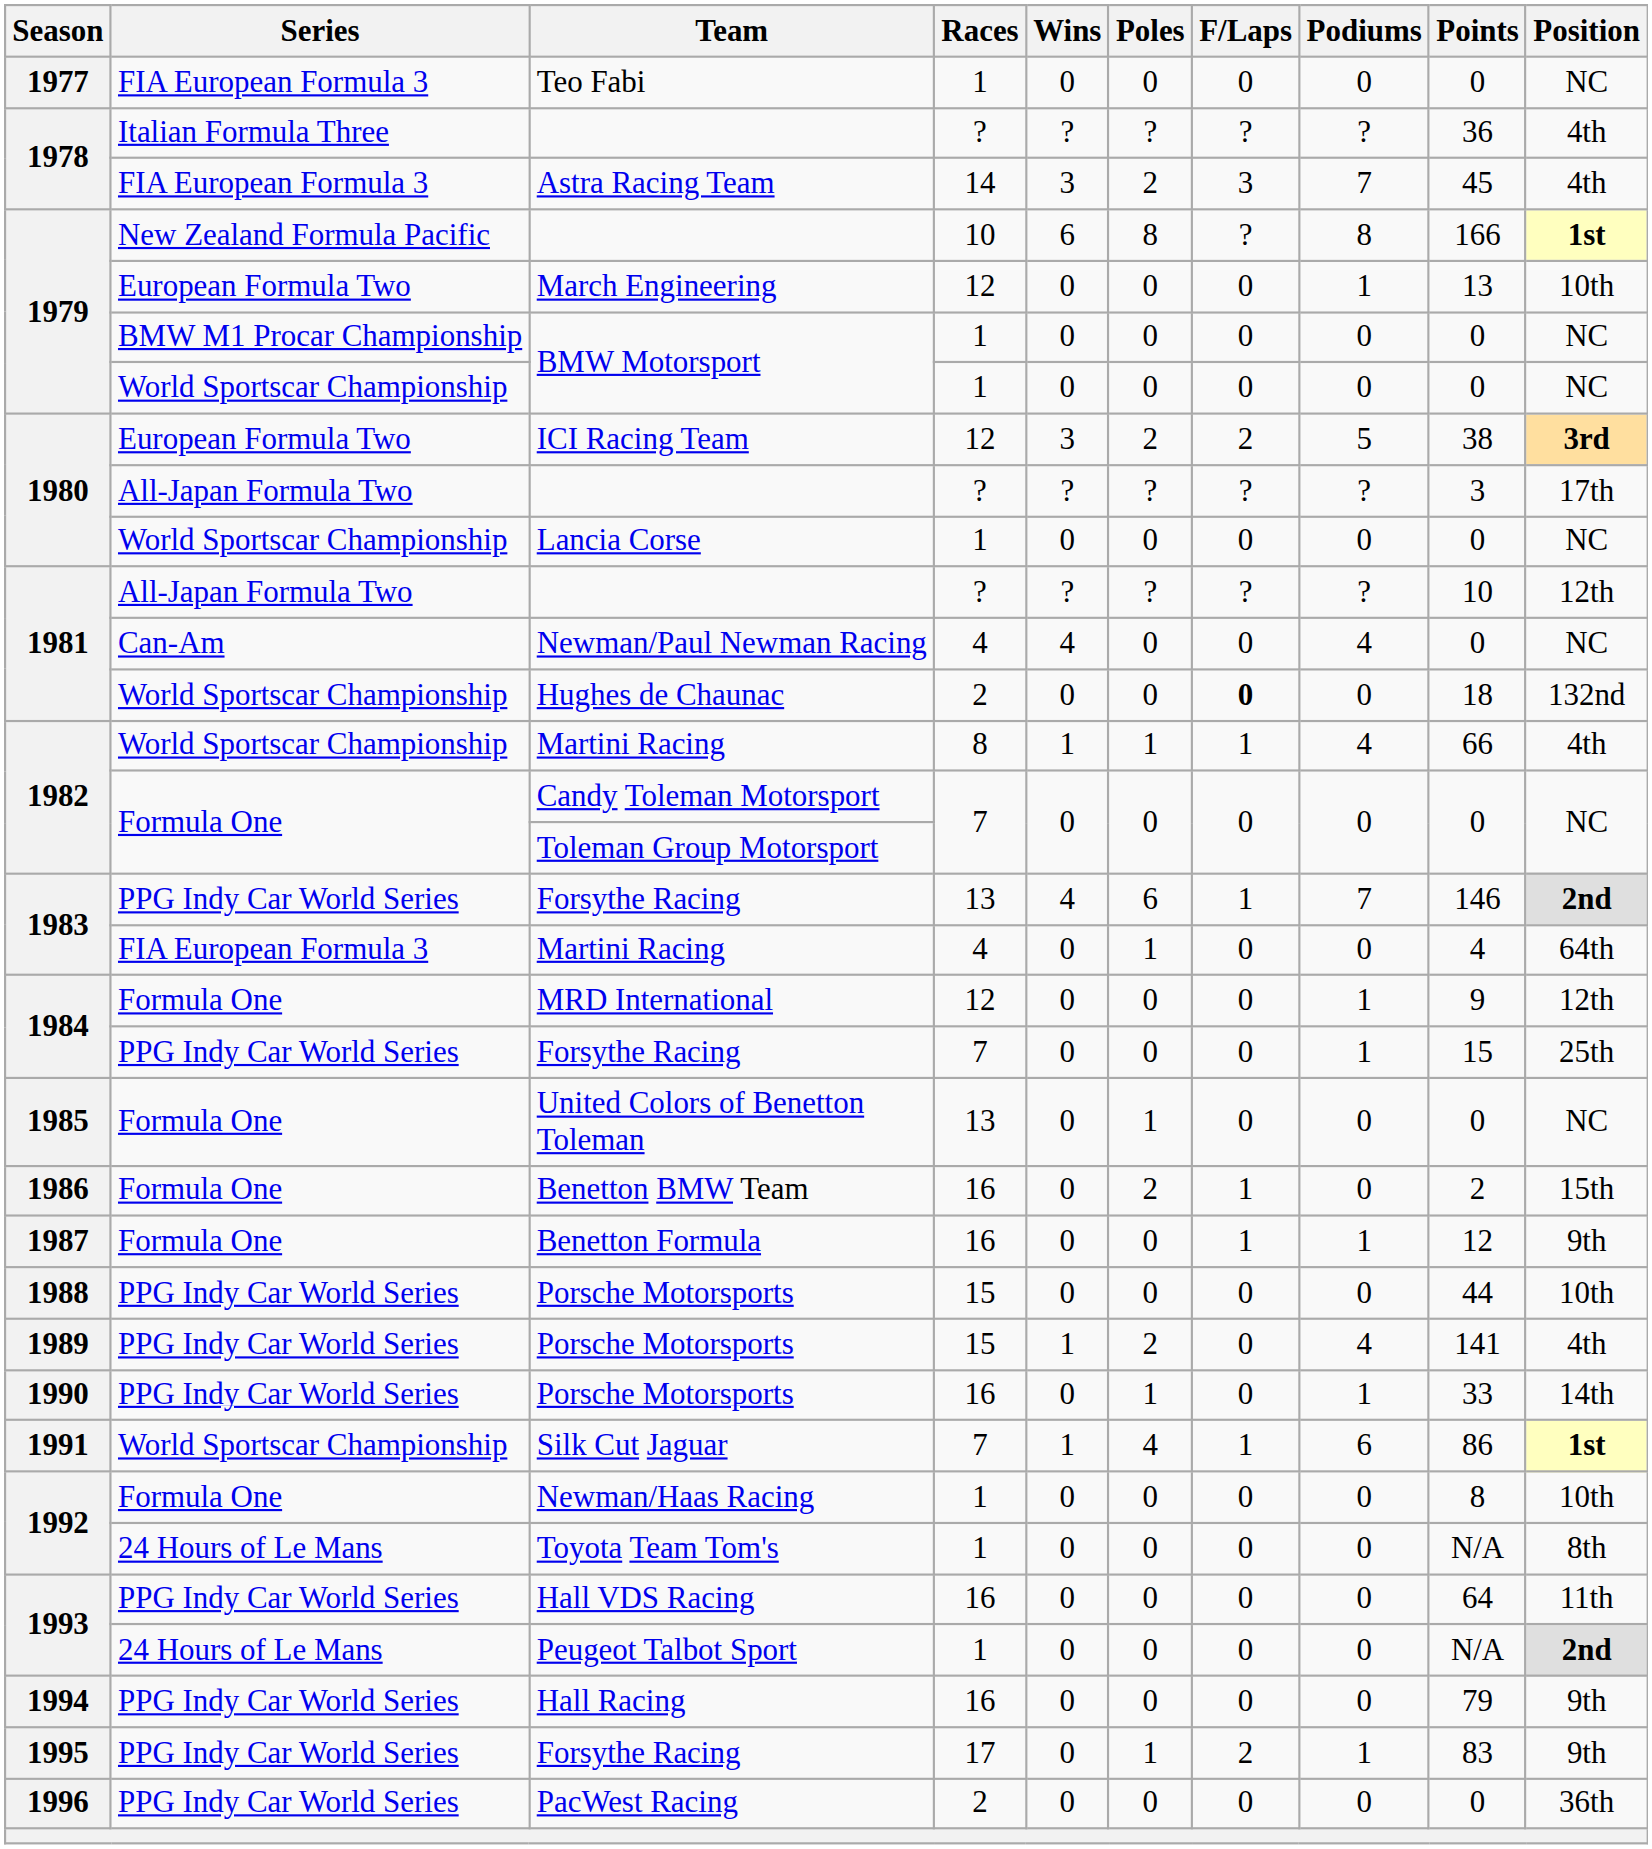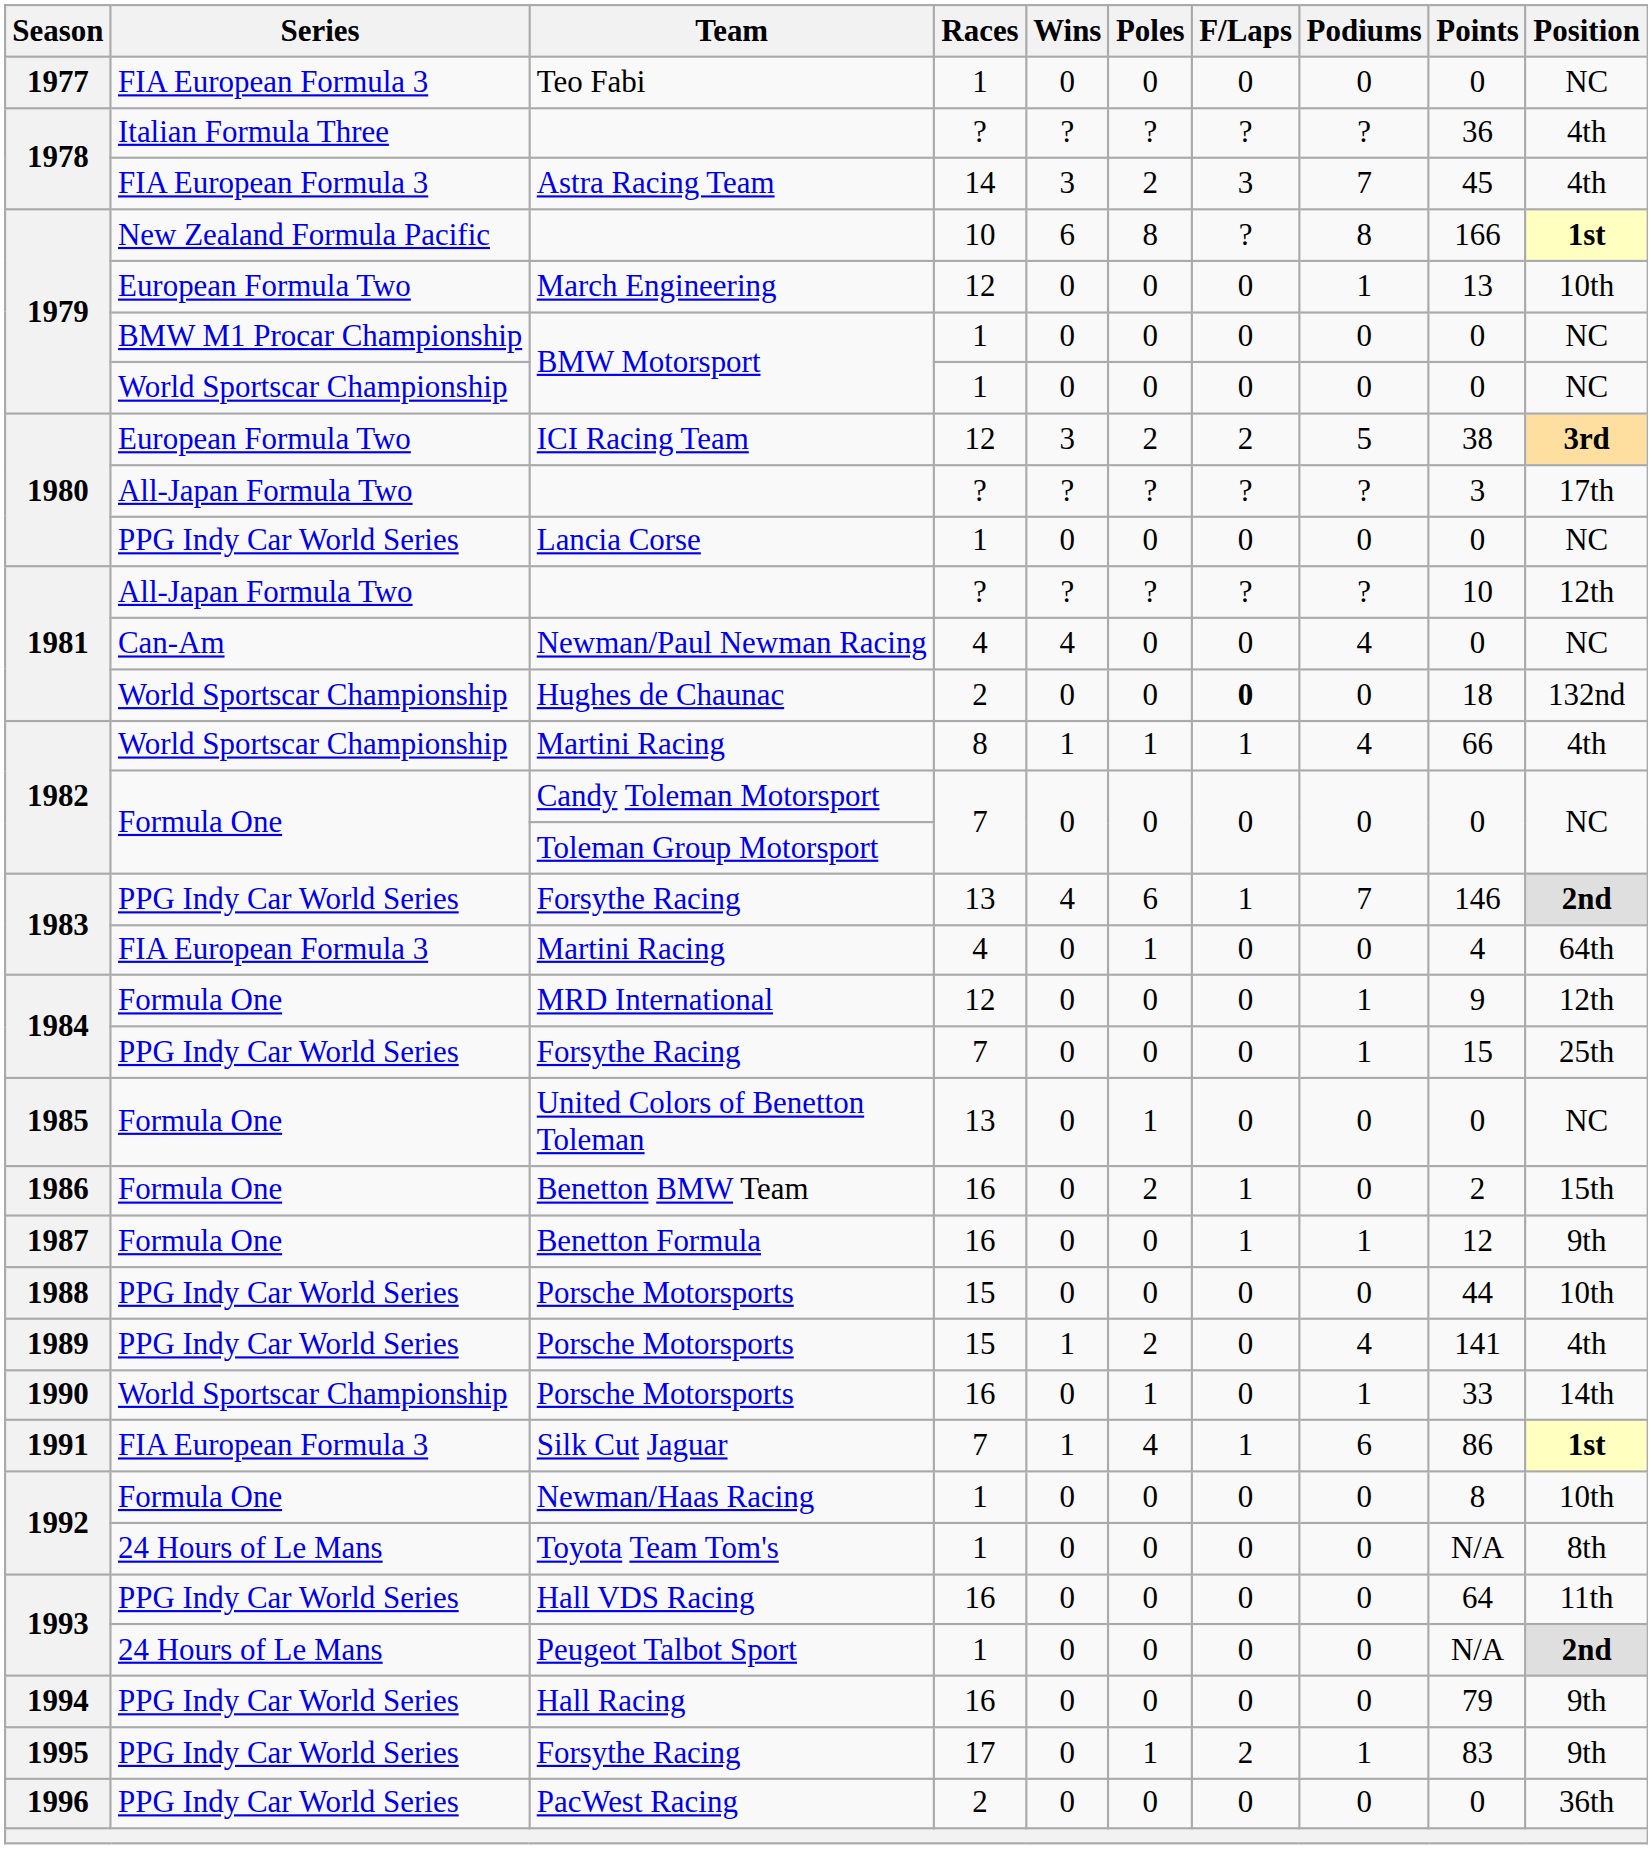Lancia Corse | Series: World Sportscar Championship -> PPG Indy Car World Series
1990 / Porsche Motorsports | Series: PPG Indy Car World Series -> World Sportscar Championship
Silk Cut Jaguar | Series: World Sportscar Championship -> FIA European Formula 3
